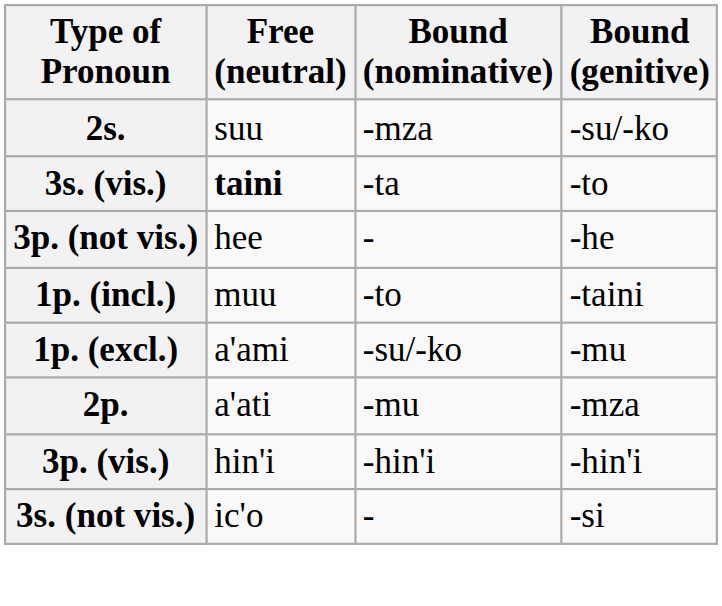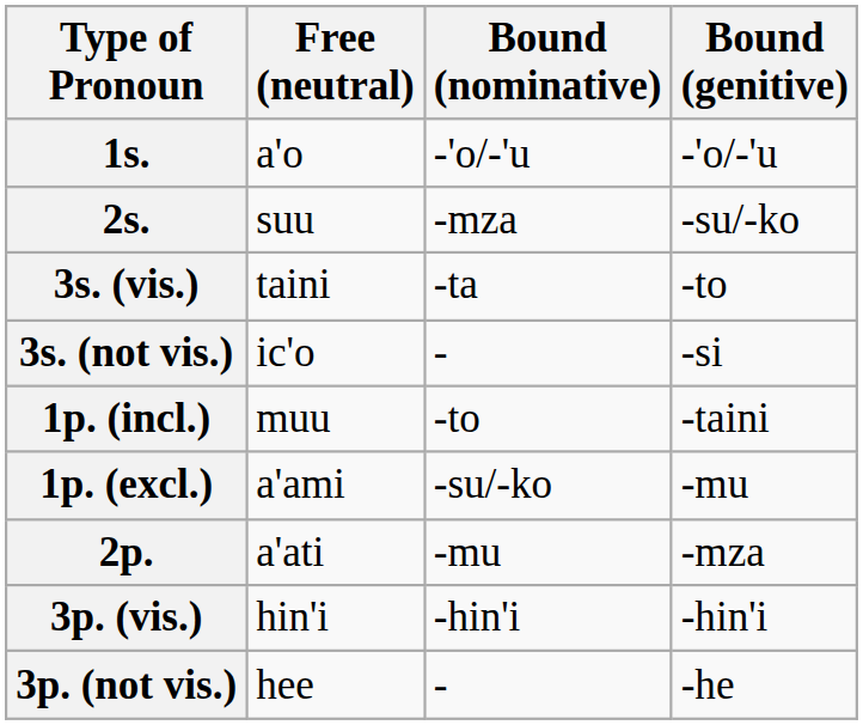+ row: 1s. | a'o | -'o/-'u | -'o/-'u
3s. (vis.) | Free (neutral): bold -> normal
rows swapped: 3s. (not vis.) <-> 3p. (not vis.)
